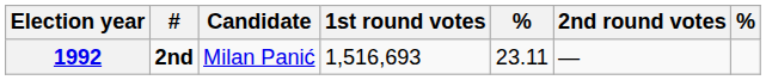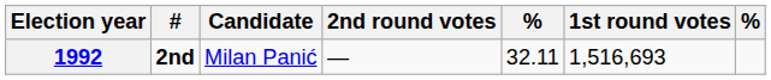columns swapped: 1st round votes <-> 2nd round votes
1992 | column 5: 23.11 -> 32.11
